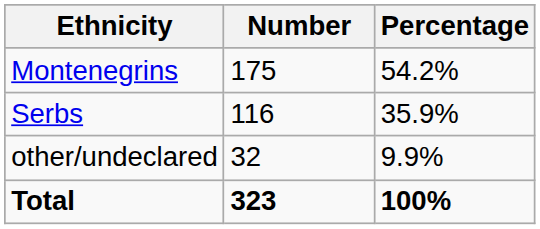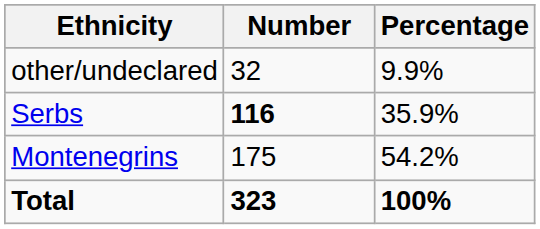rows swapped: Montenegrins <-> other/undeclared
Serbs | Number: normal -> bold
